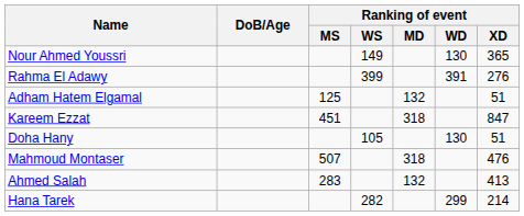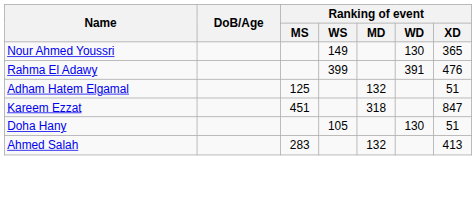Rahma El Adawy | Ranking of event / XD: 276 -> 476
- row: Mahmoud Montaser | 507 | 318 | 476
- row: Hana Tarek | 282 | 299 | 214
